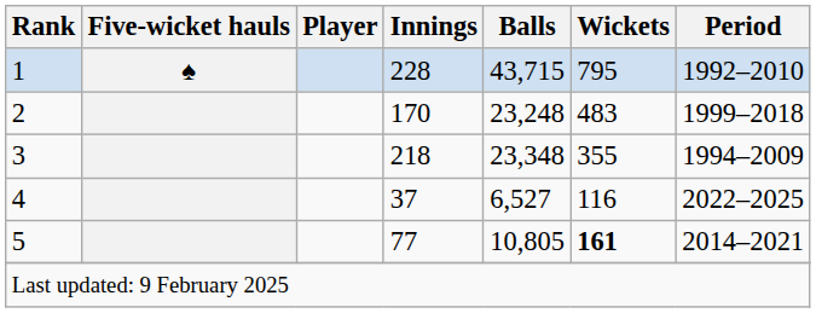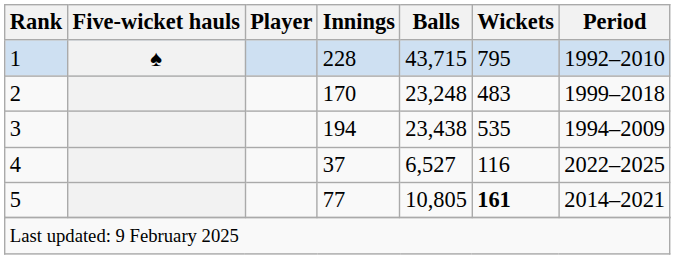3 | Innings: 218 -> 194
3 | Balls: 23,348 -> 23,438
3 | Wickets: 355 -> 535
